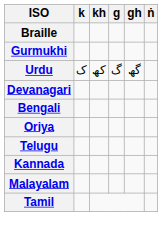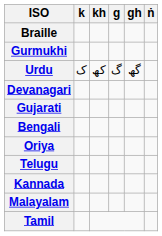+ row: Gujarati
